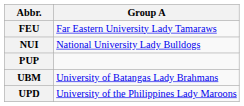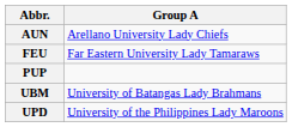+ row: AUN | Arellano University Lady Chiefs
- row: NUI | National University Lady Bulldogs
